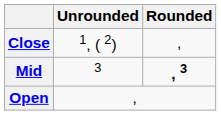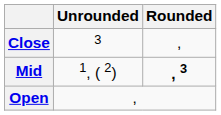Close | Unrounded: 1, ( 2) -> 3
Mid | Unrounded: 3 -> 1, ( 2)
